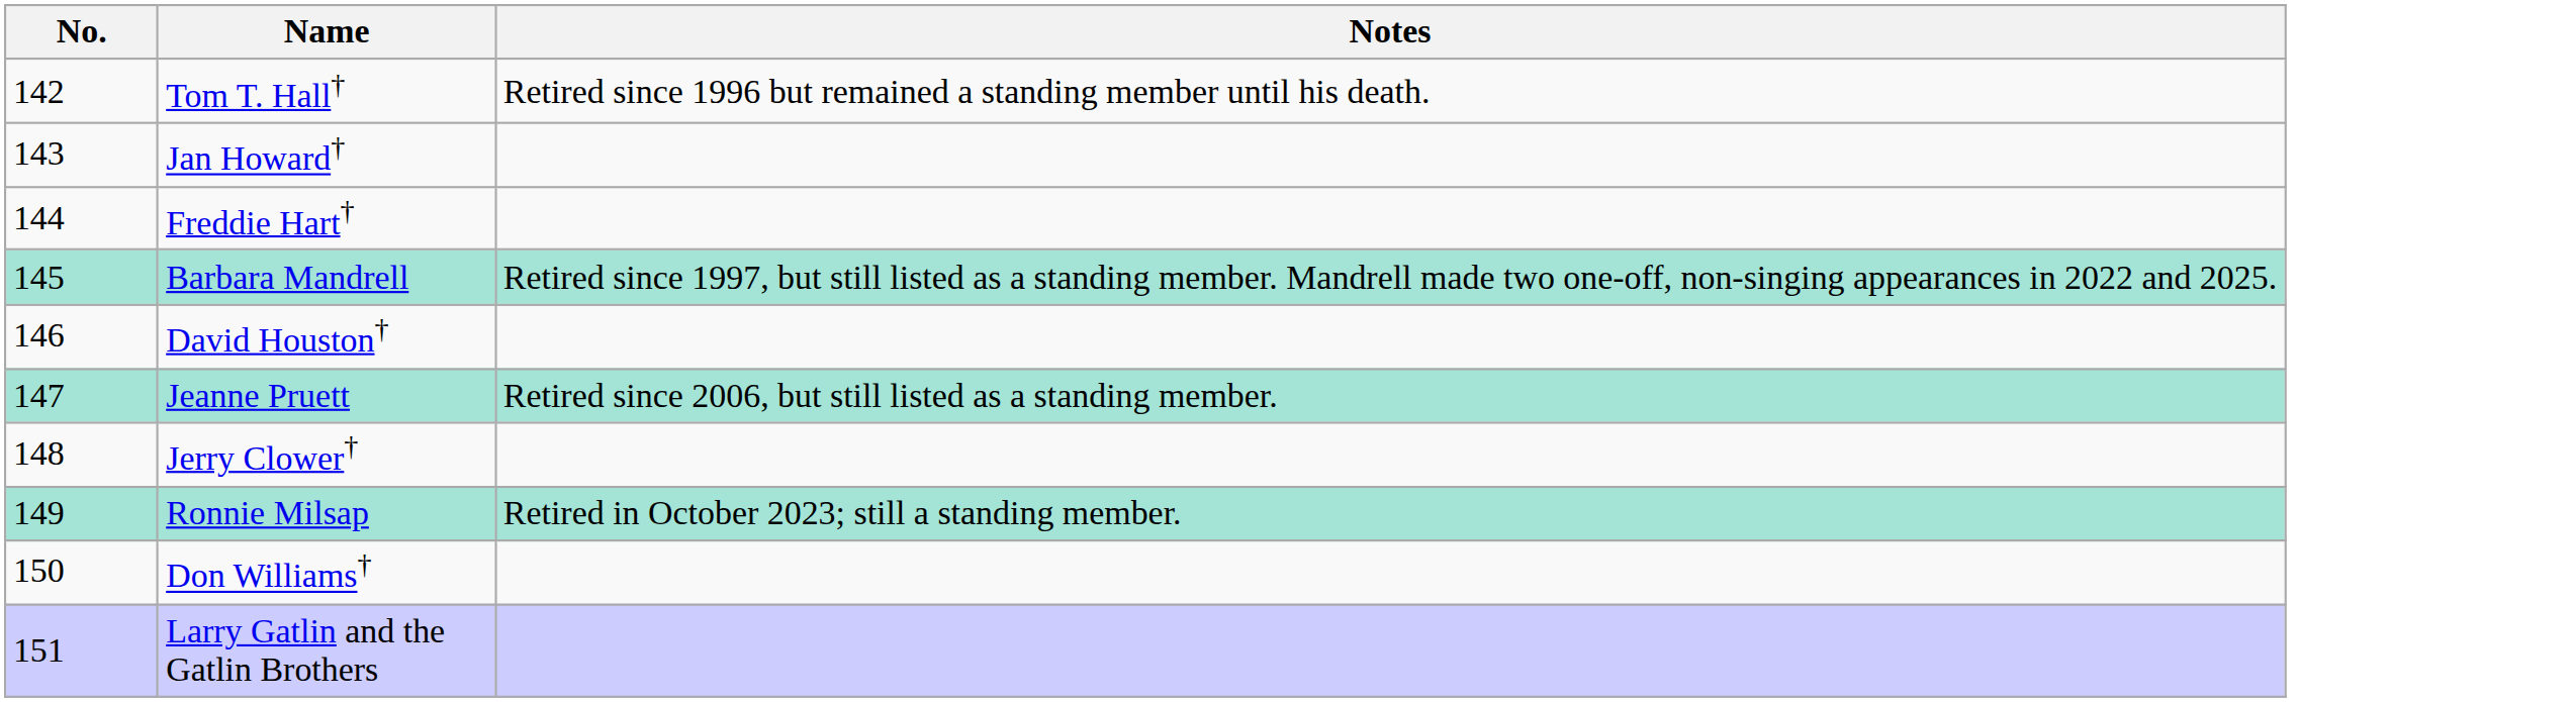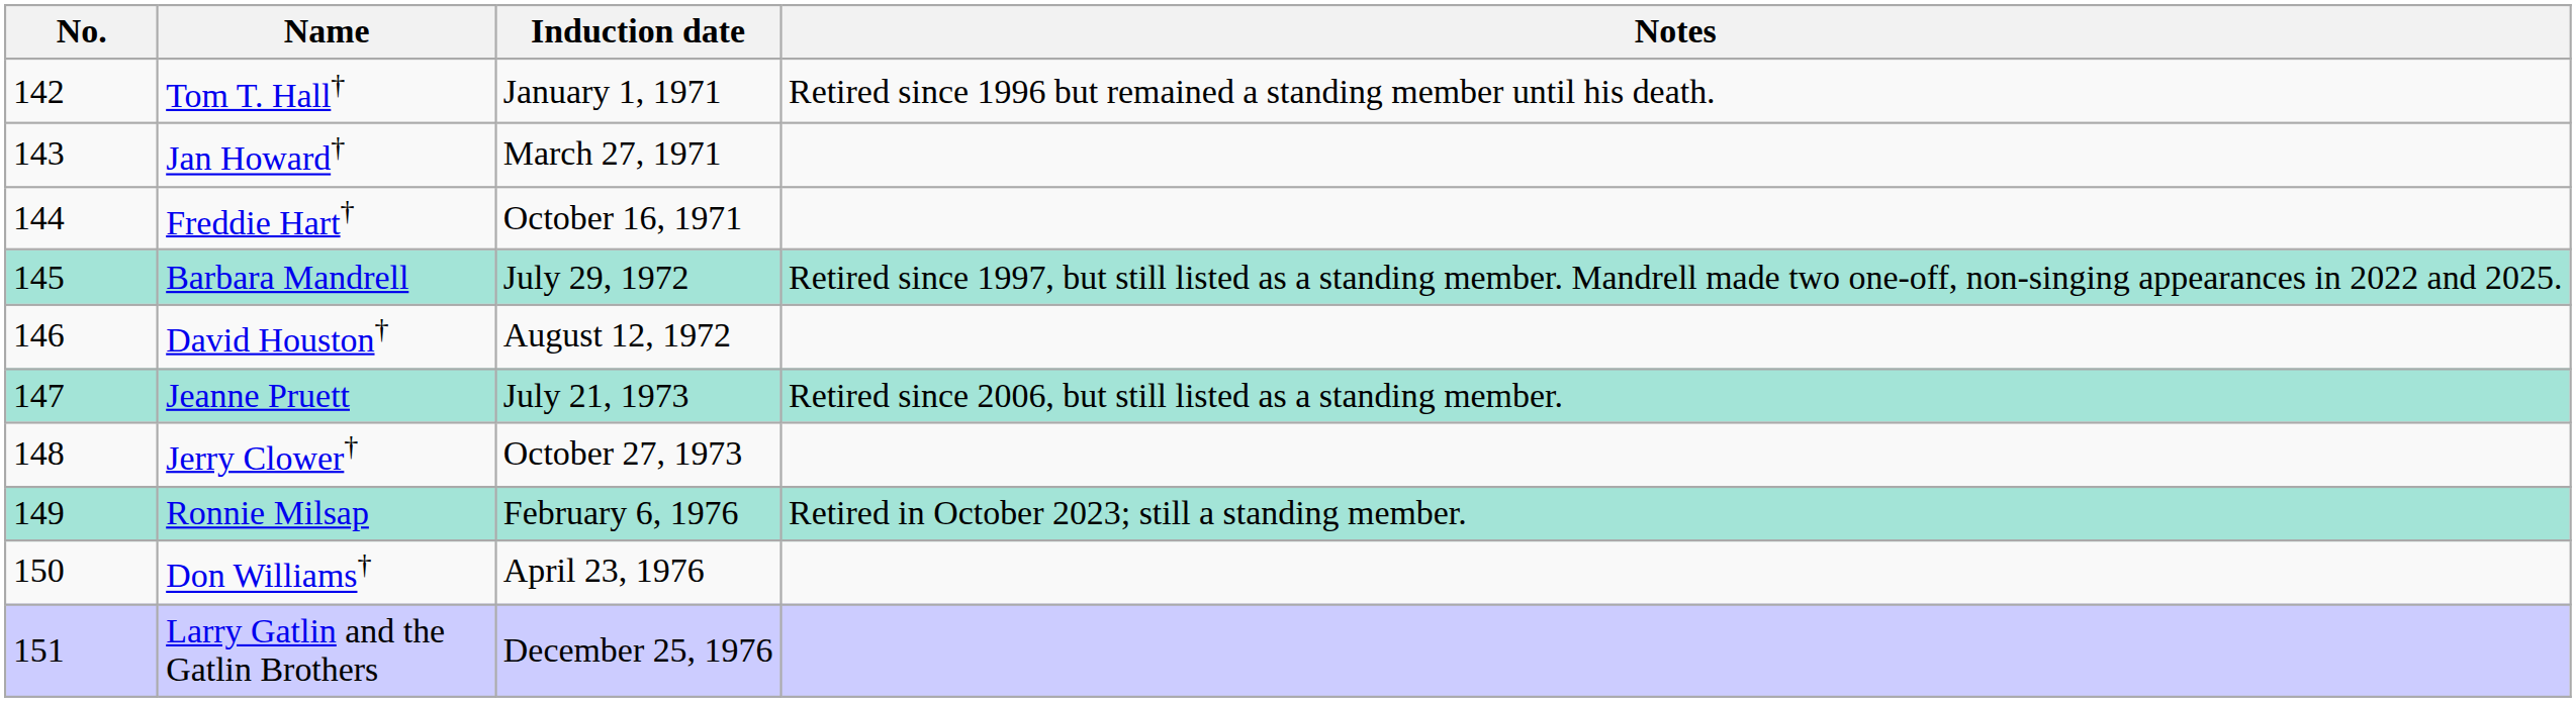+ column: Induction date | January 1, 1971 | March 27, 1971 | October 16, 1971 | July 29, 1972 | August 12, 1972 | July 21, 1973 | October 27, 1973 | February 6, 1976 | April 23, 1976 | December 25, 1976
